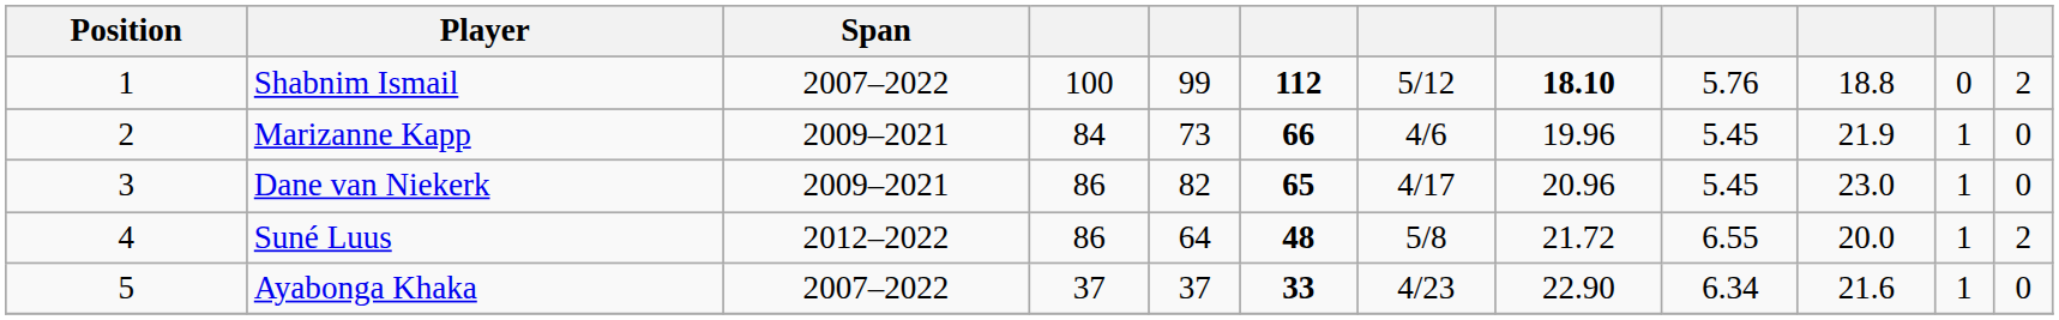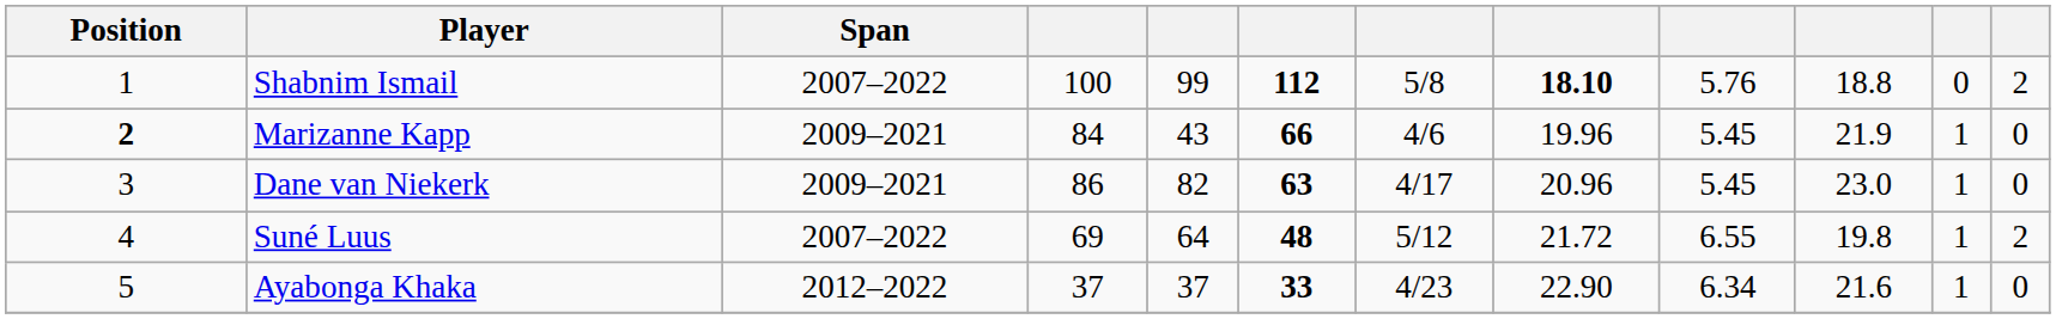Shabnim Ismail | column 7: 5/12 -> 5/8
Marizanne Kapp | Position: normal -> bold
Marizanne Kapp | column 5: 73 -> 43
Dane van Niekerk | column 6: 65 -> 63
Suné Luus | Span: 2012–2022 -> 2007–2022
Suné Luus | column 4: 86 -> 69
Suné Luus | column 7: 5/8 -> 5/12
Suné Luus | column 10: 20.0 -> 19.8
Ayabonga Khaka | Span: 2007–2022 -> 2012–2022
